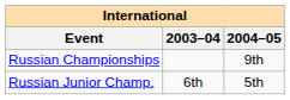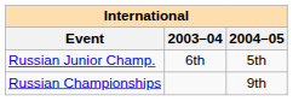rows swapped: Russian Championships <-> Russian Junior Champ.
